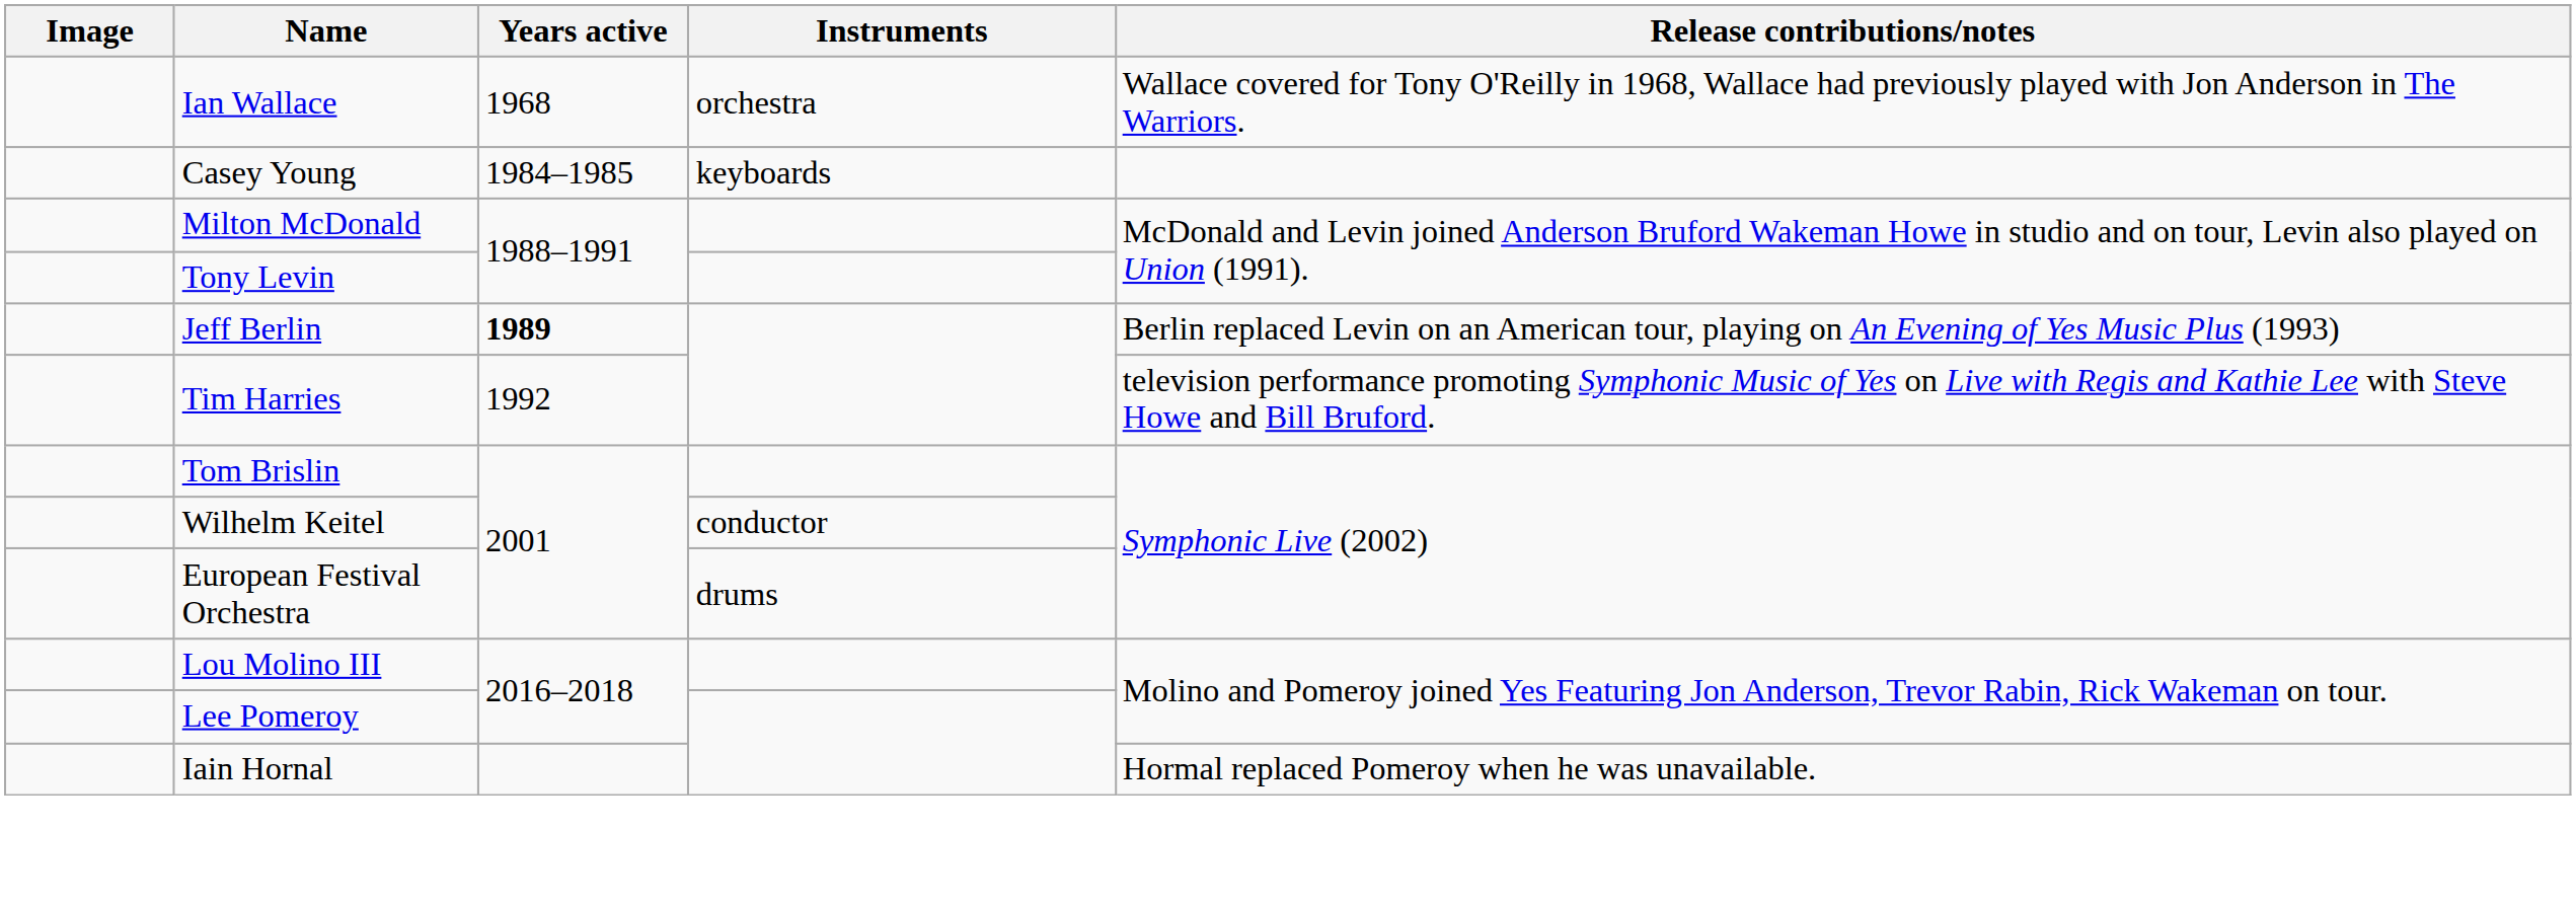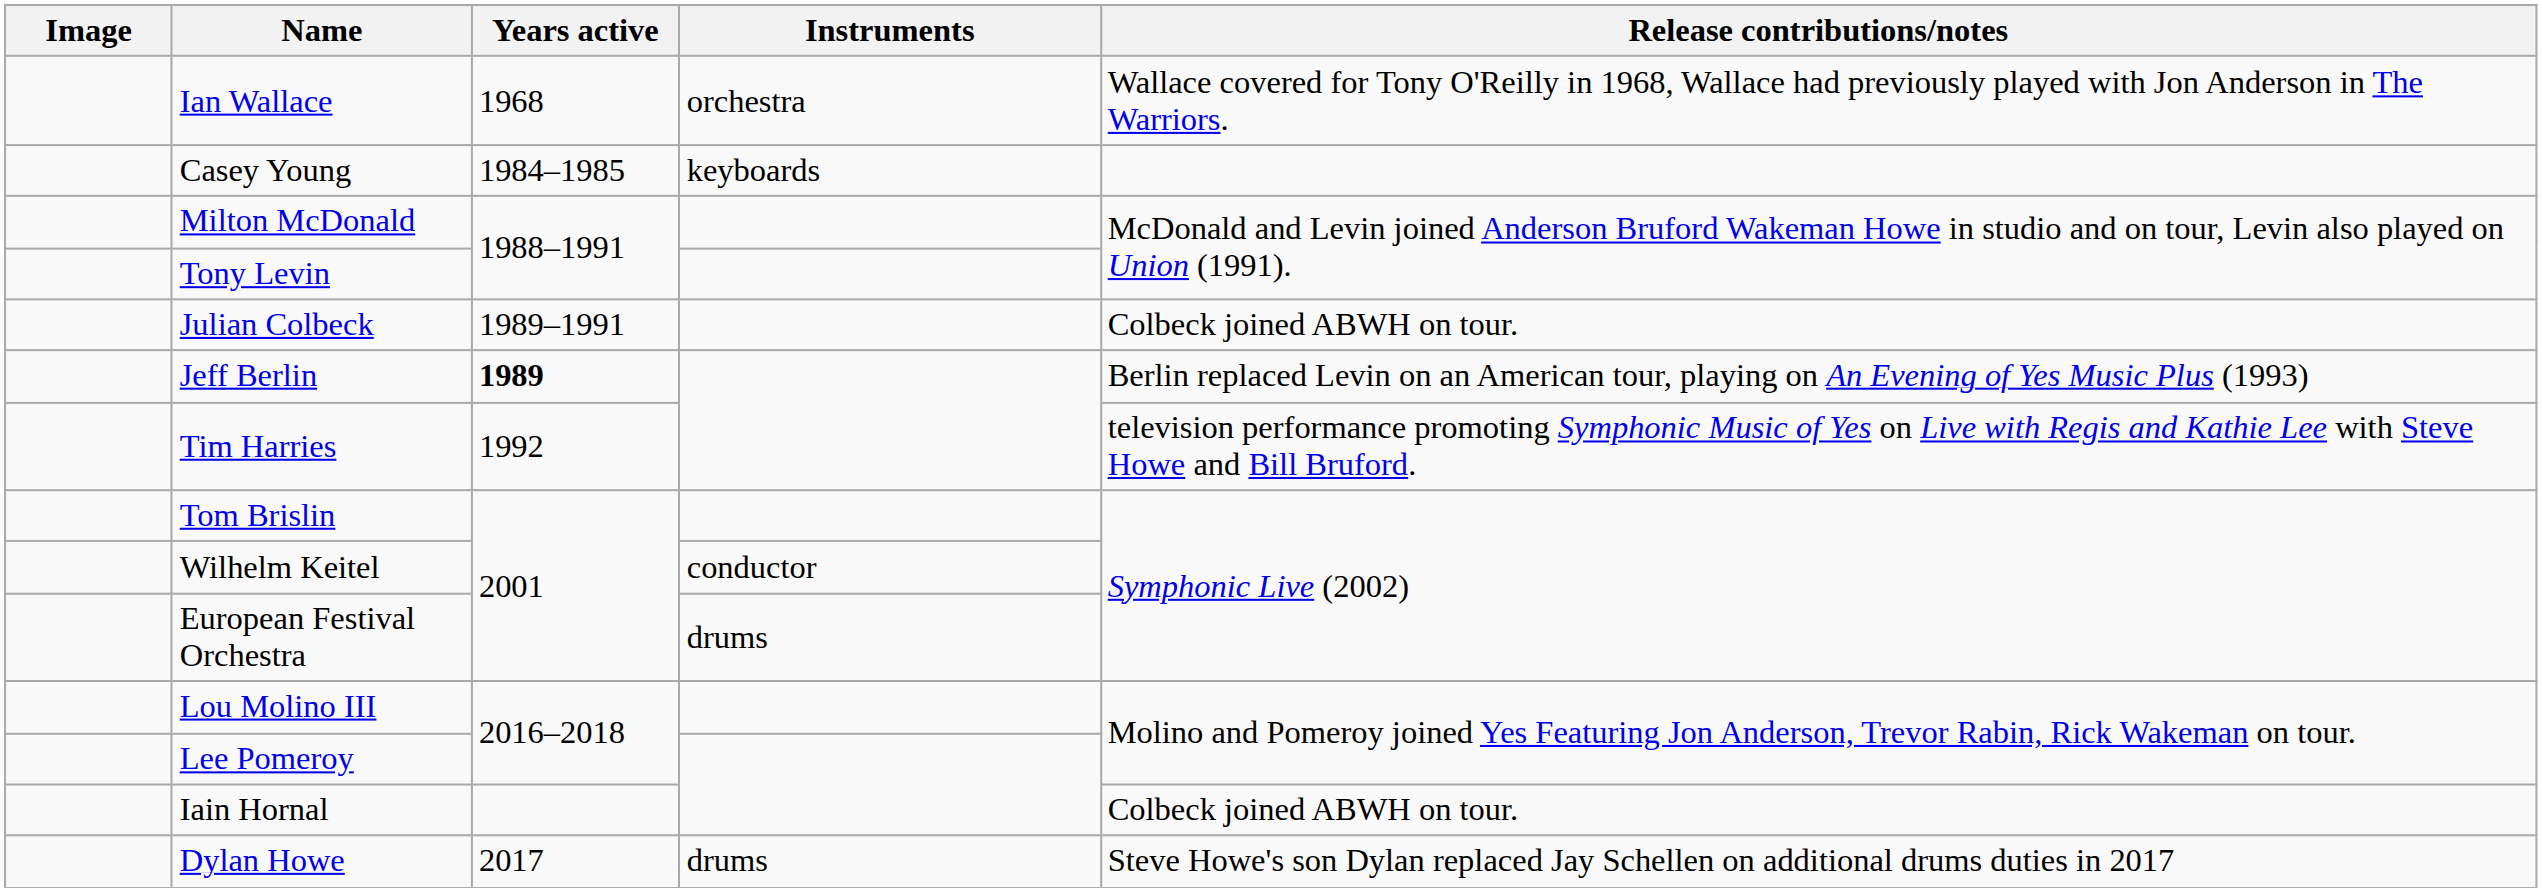+ row: Julian Colbeck | 1989–1991 | Colbeck joined ABWH on tour.
Iain Hornal | Release contributions/notes: Hormal replaced Pomeroy when he was unavailable. -> Colbeck joined ABWH on tour.
+ row: Dylan Howe | 2017 | drums | Steve Howe's son Dylan replaced Jay Schellen on additional drums duties in 2017
